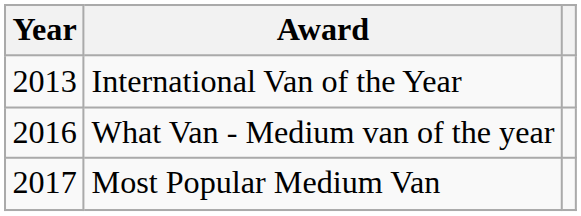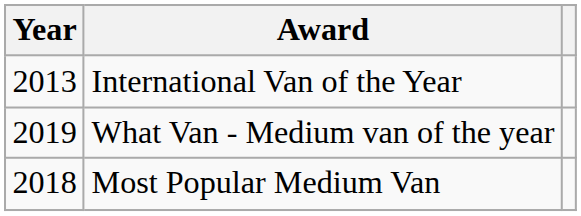What Van - Medium van of the year | Year: 2016 -> 2019
Most Popular Medium Van | Year: 2017 -> 2018
